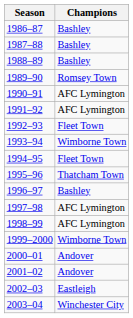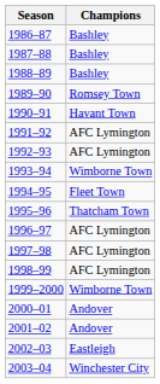1990–91 | Champions: AFC Lymington -> Havant Town
1992–93 | Champions: Fleet Town -> AFC Lymington
1996–97 | Champions: Bashley -> AFC Lymington
